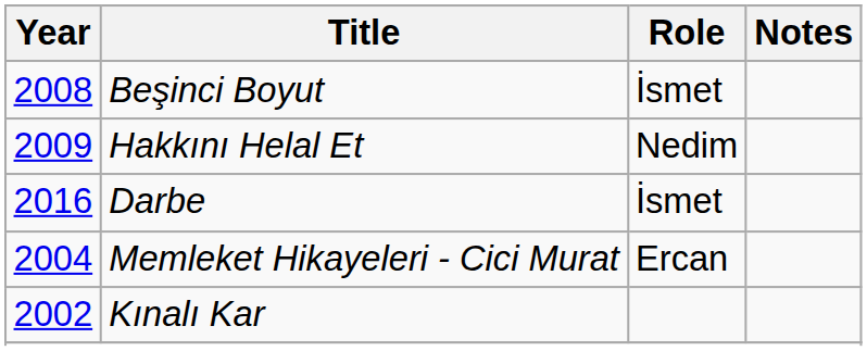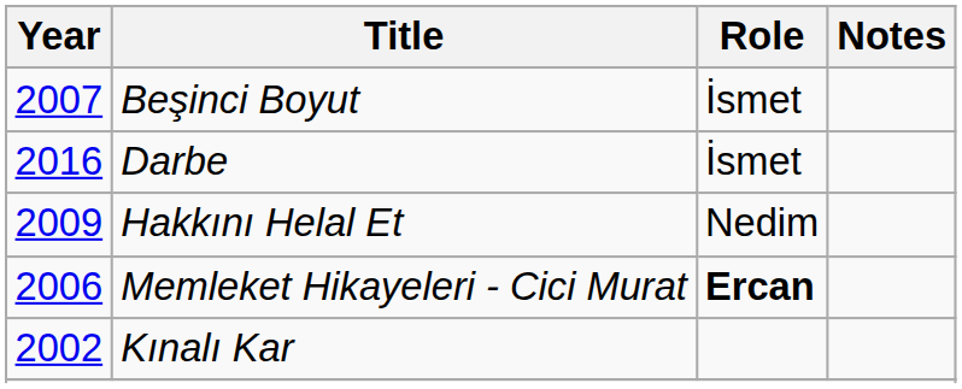Beşinci Boyut | Year: 2008 -> 2007
rows swapped: Hakkını Helal Et <-> Darbe
Memleket Hikayeleri - Cici Murat | Year: 2004 -> 2006
Memleket Hikayeleri - Cici Murat | Role: normal -> bold
